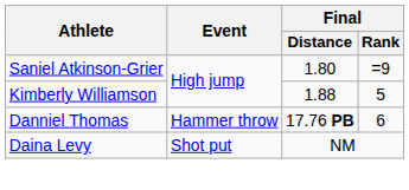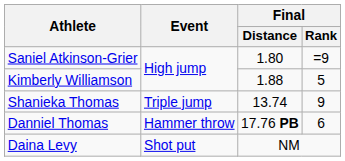+ row: Shanieka Thomas | Triple jump | 13.74 | 9
